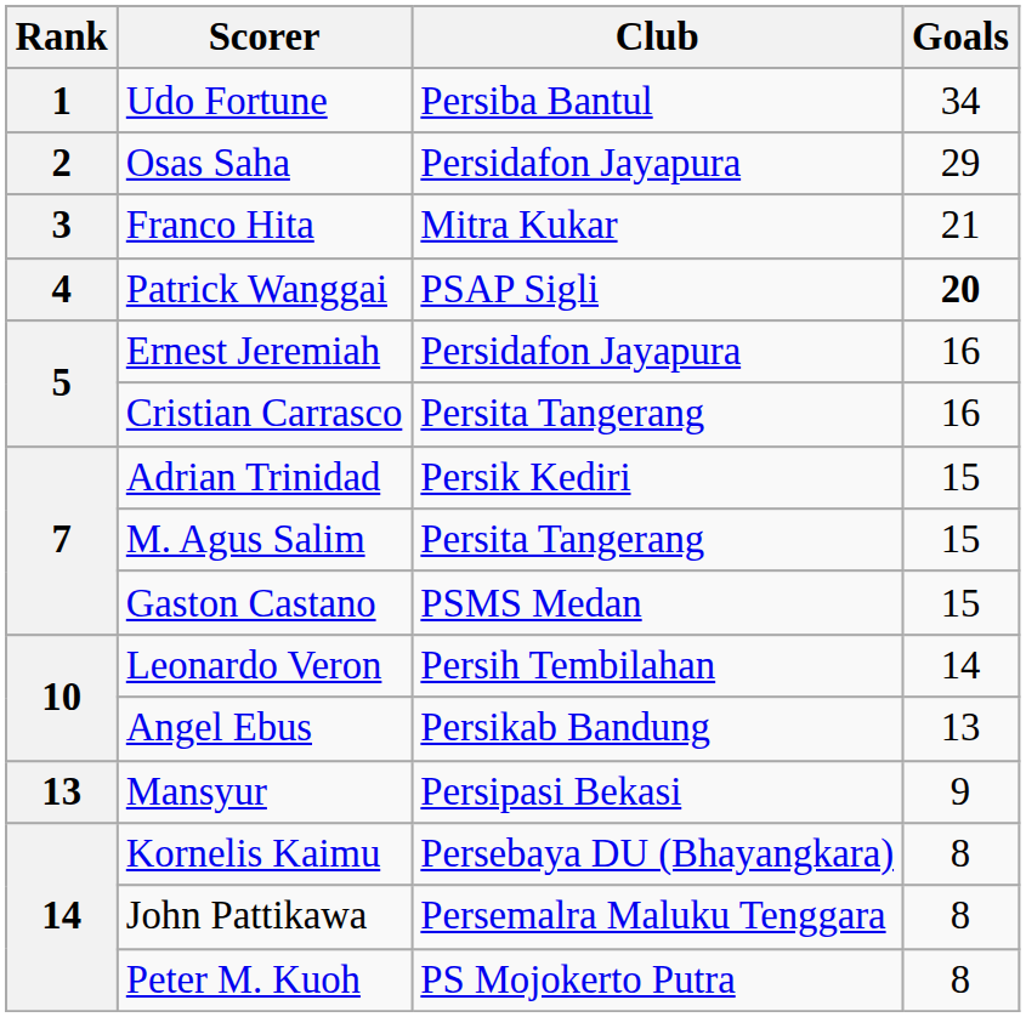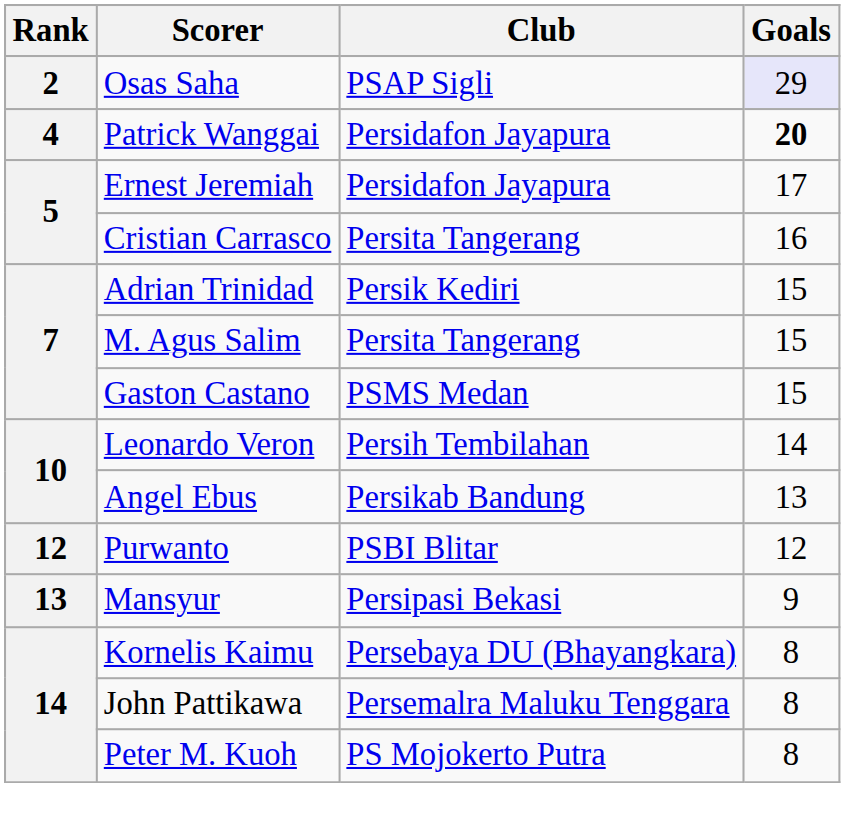- row: 1 | Udo Fortune | Persiba Bantul | 34
Osas Saha | Club: Persidafon Jayapura -> PSAP Sigli
Osas Saha | Goals: no background -> lavender background
- row: 3 | Franco Hita | Mitra Kukar | 21
Patrick Wanggai | Club: PSAP Sigli -> Persidafon Jayapura
Ernest Jeremiah | Goals: 16 -> 17
+ row: 12 | Purwanto | PSBI Blitar | 12
